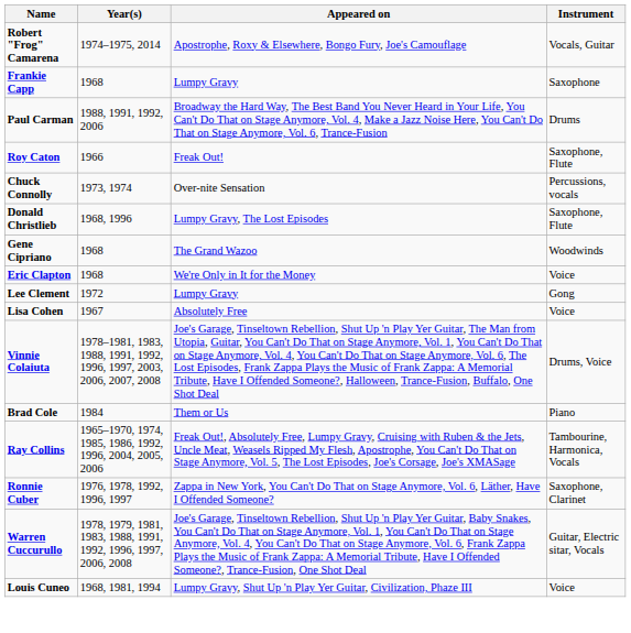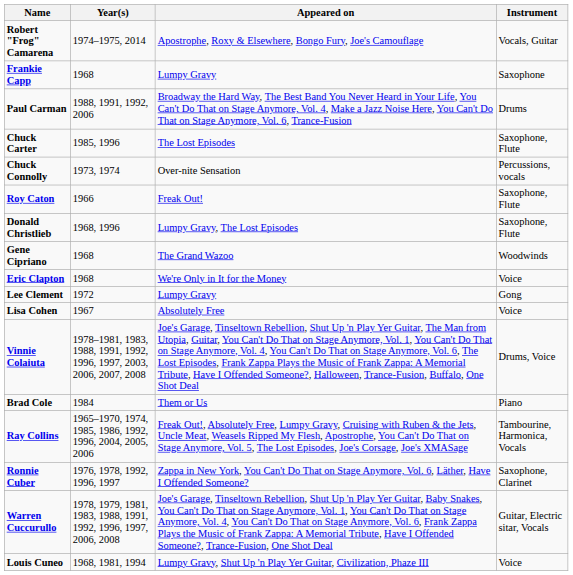+ row: Chuck Carter | 1985, 1996 | The Lost Episodes | Saxophone, Flute
rows swapped: Chuck Connolly <-> Roy Caton
